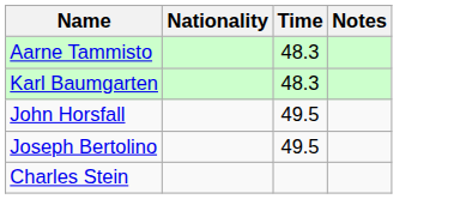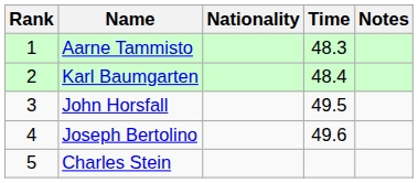+ column: Rank | 1 | 2 | 3 | 4 | 5
Karl Baumgarten | Time: 48.3 -> 48.4
Joseph Bertolino | Time: 49.5 -> 49.6
